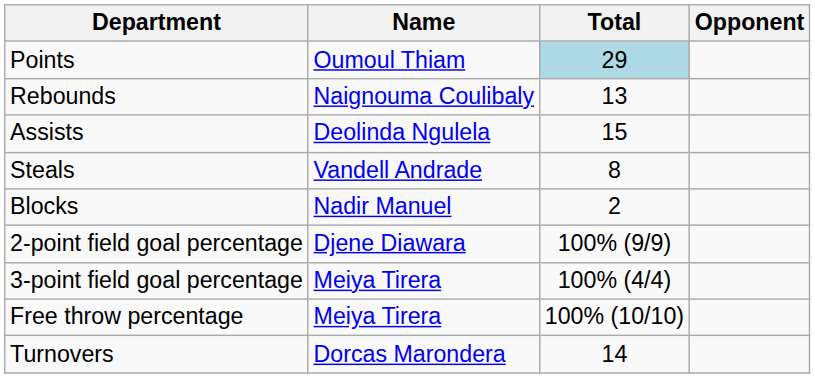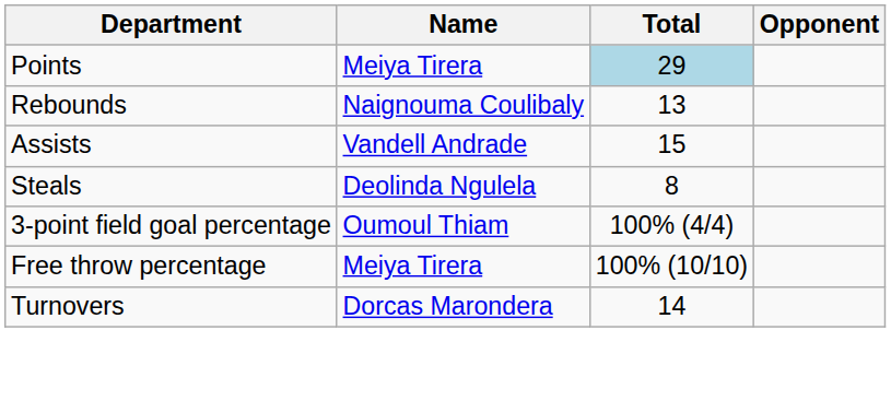Points | Name: Oumoul Thiam -> Meiya Tirera
Assists | Name: Deolinda Ngulela -> Vandell Andrade
Steals | Name: Vandell Andrade -> Deolinda Ngulela
- row: Blocks | Nadir Manuel | 2
- row: 2-point field goal percentage | Djene Diawara | 100% (9/9)
3-point field goal percentage | Name: Meiya Tirera -> Oumoul Thiam
